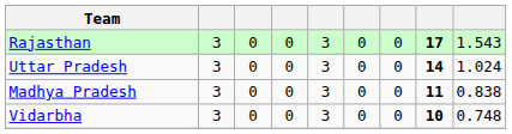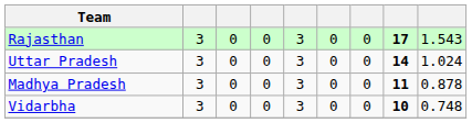Madhya Pradesh | column 9: 0.838 -> 0.878
